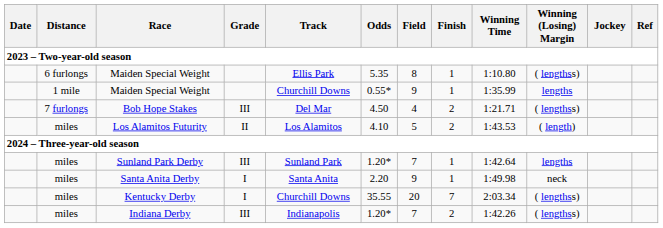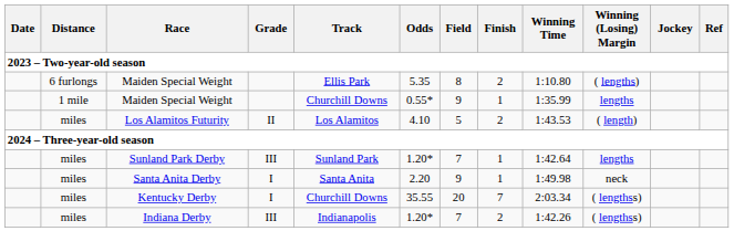6 furlongs / Maiden Special Weight | Finish: 1 -> 2
6 furlongs / Maiden Special Weight | Winning (Losing) Margin: ( lengthss) -> ( lengths)
- row: 7 furlongs | Bob Hope Stakes | III | Del Mar | 4.50 | 4 | 2 | 1:21.71 | ( lengthss)
